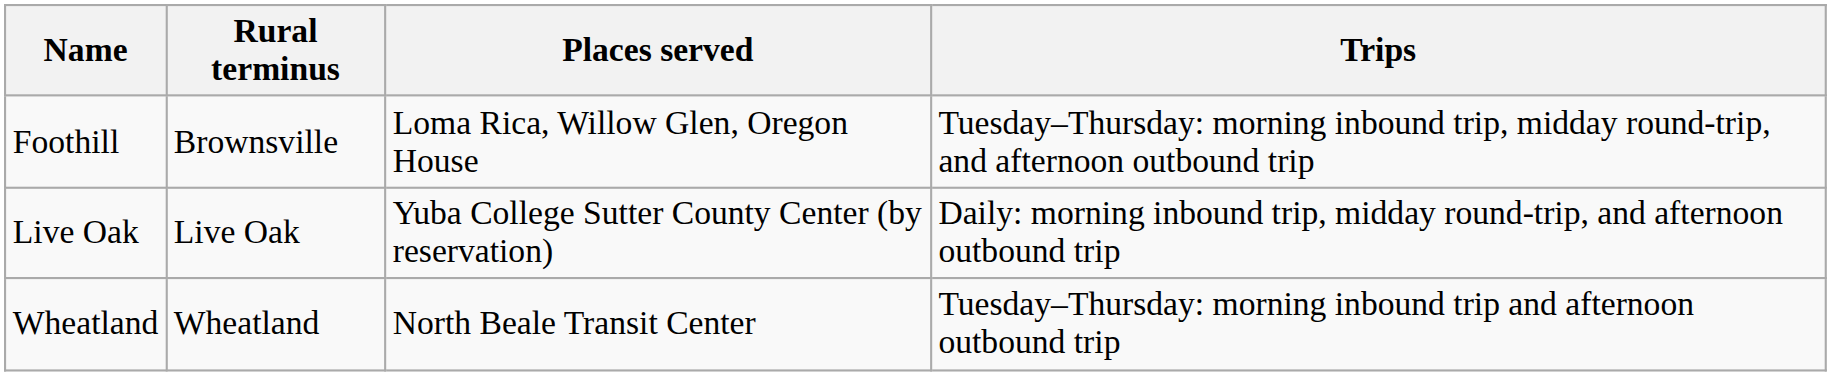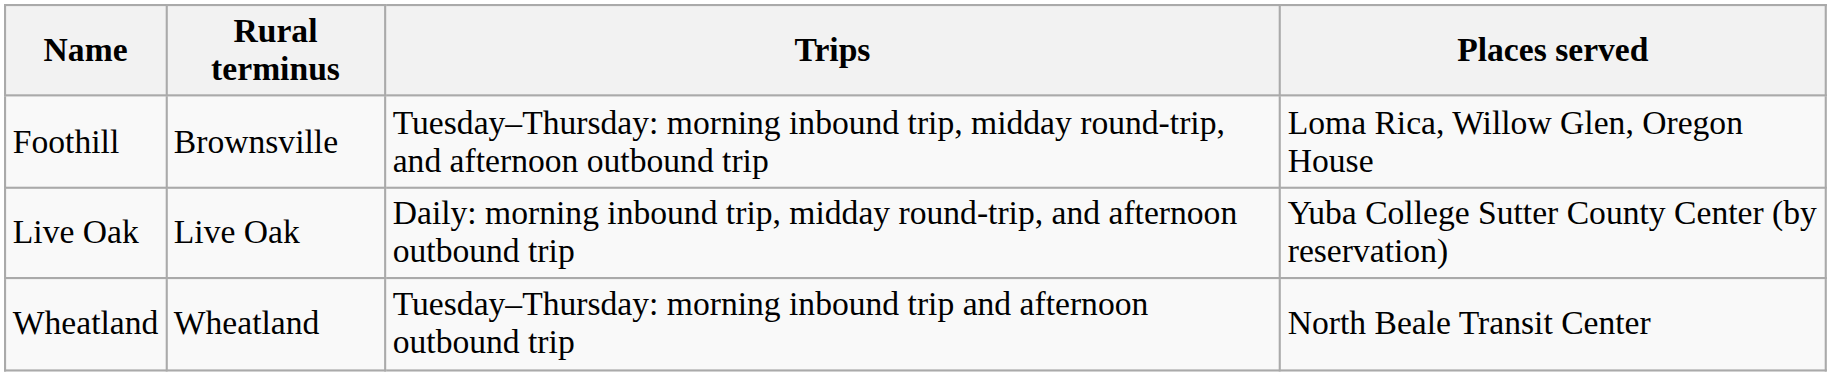columns swapped: Places served <-> Trips
